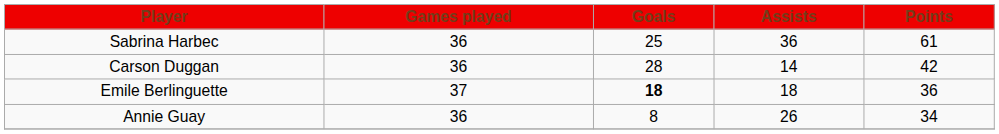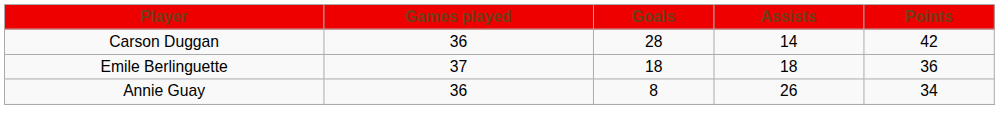- row: Sabrina Harbec | 36 | 25 | 36 | 61
Emile Berlinguette | Goals: bold -> normal
